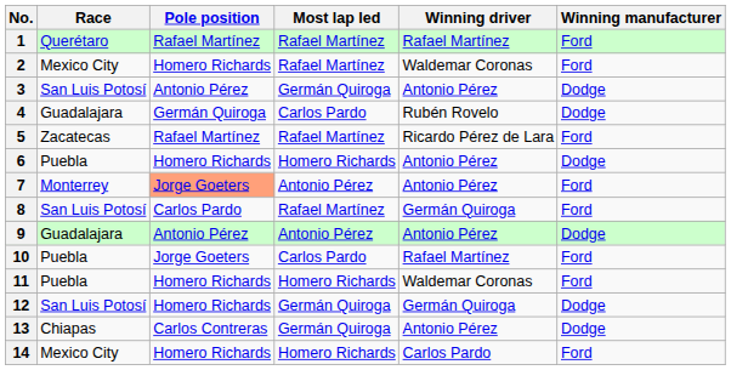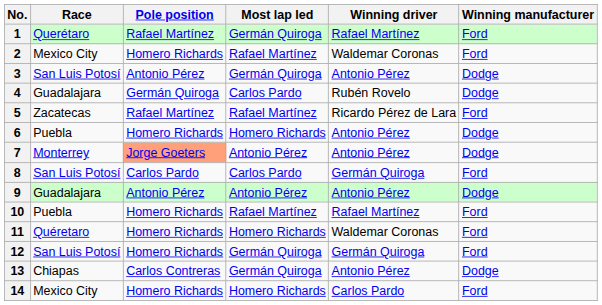1 | Most lap led: Rafael Martínez -> Germán Quiroga
7 | Winning manufacturer: Ford -> Dodge
8 | Most lap led: Rafael Martínez -> Carlos Pardo
10 | Pole position: Jorge Goeters -> Homero Richards
10 | Most lap led: Carlos Pardo -> Rafael Martínez
11 | Race: Puebla -> Quéretaro
12 | Winning manufacturer: Dodge -> Ford
